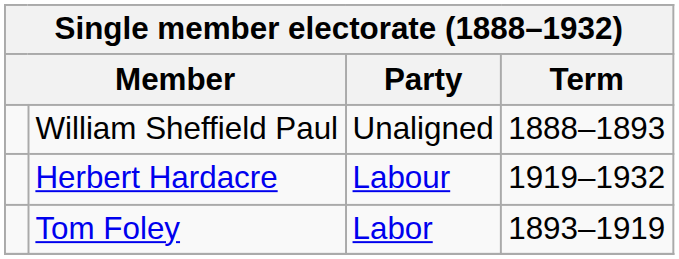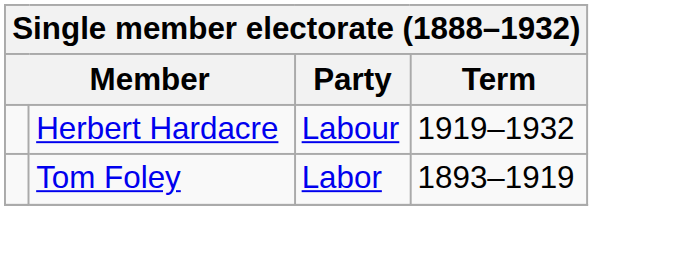- row: William Sheffield Paul | Unaligned | 1888–1893
